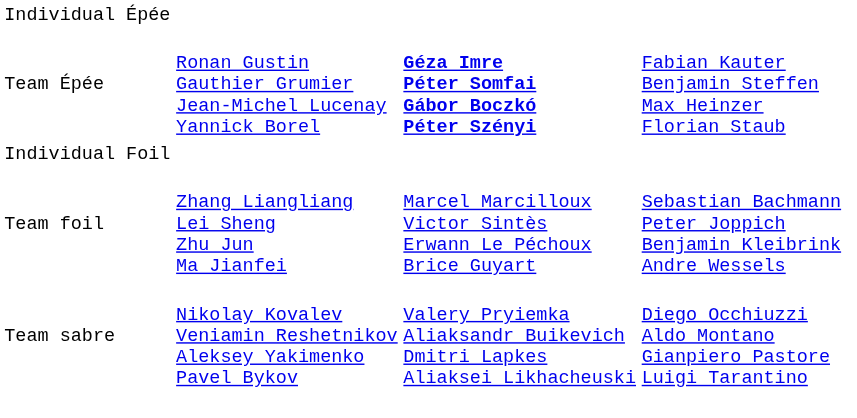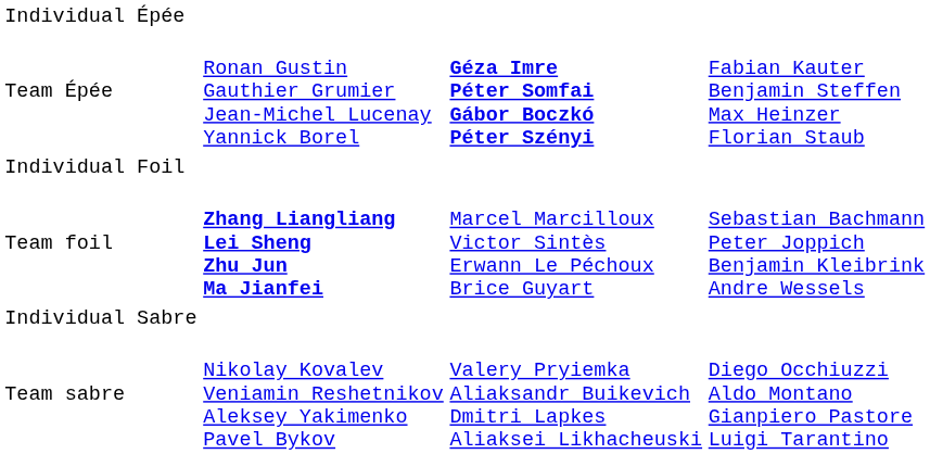Team foil | column 2: normal -> bold
+ row: Individual Sabre
